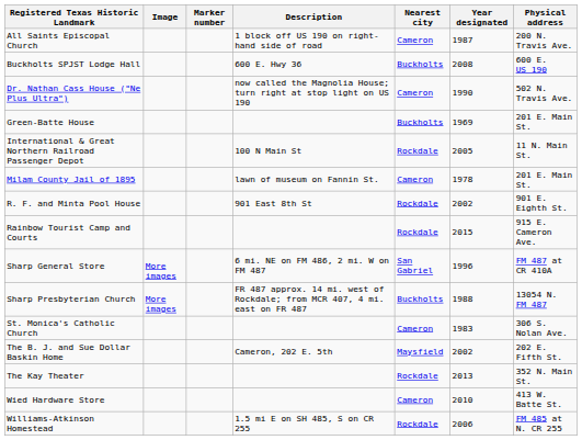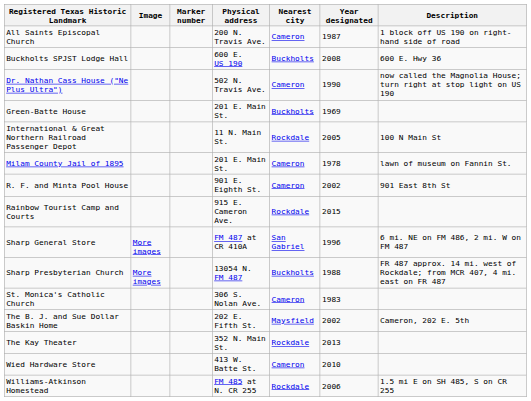columns swapped: Physical address <-> Description
R. F. and Minta Pool House | Nearest city: Rockdale -> Cameron
